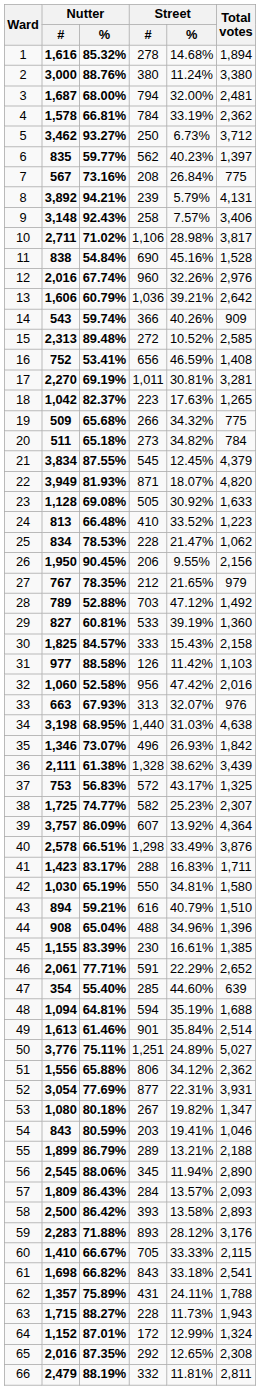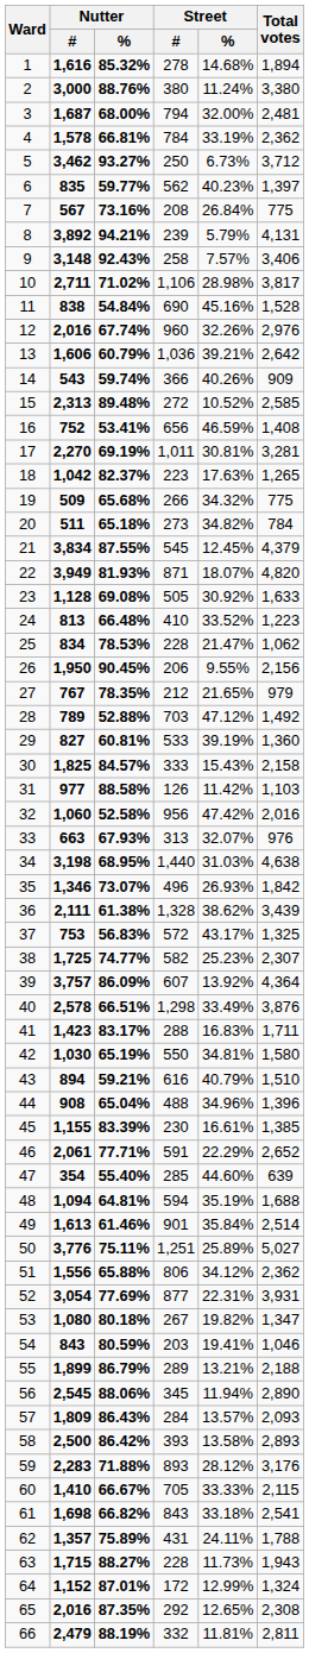50 | Street / %: 24.89% -> 25.89%
